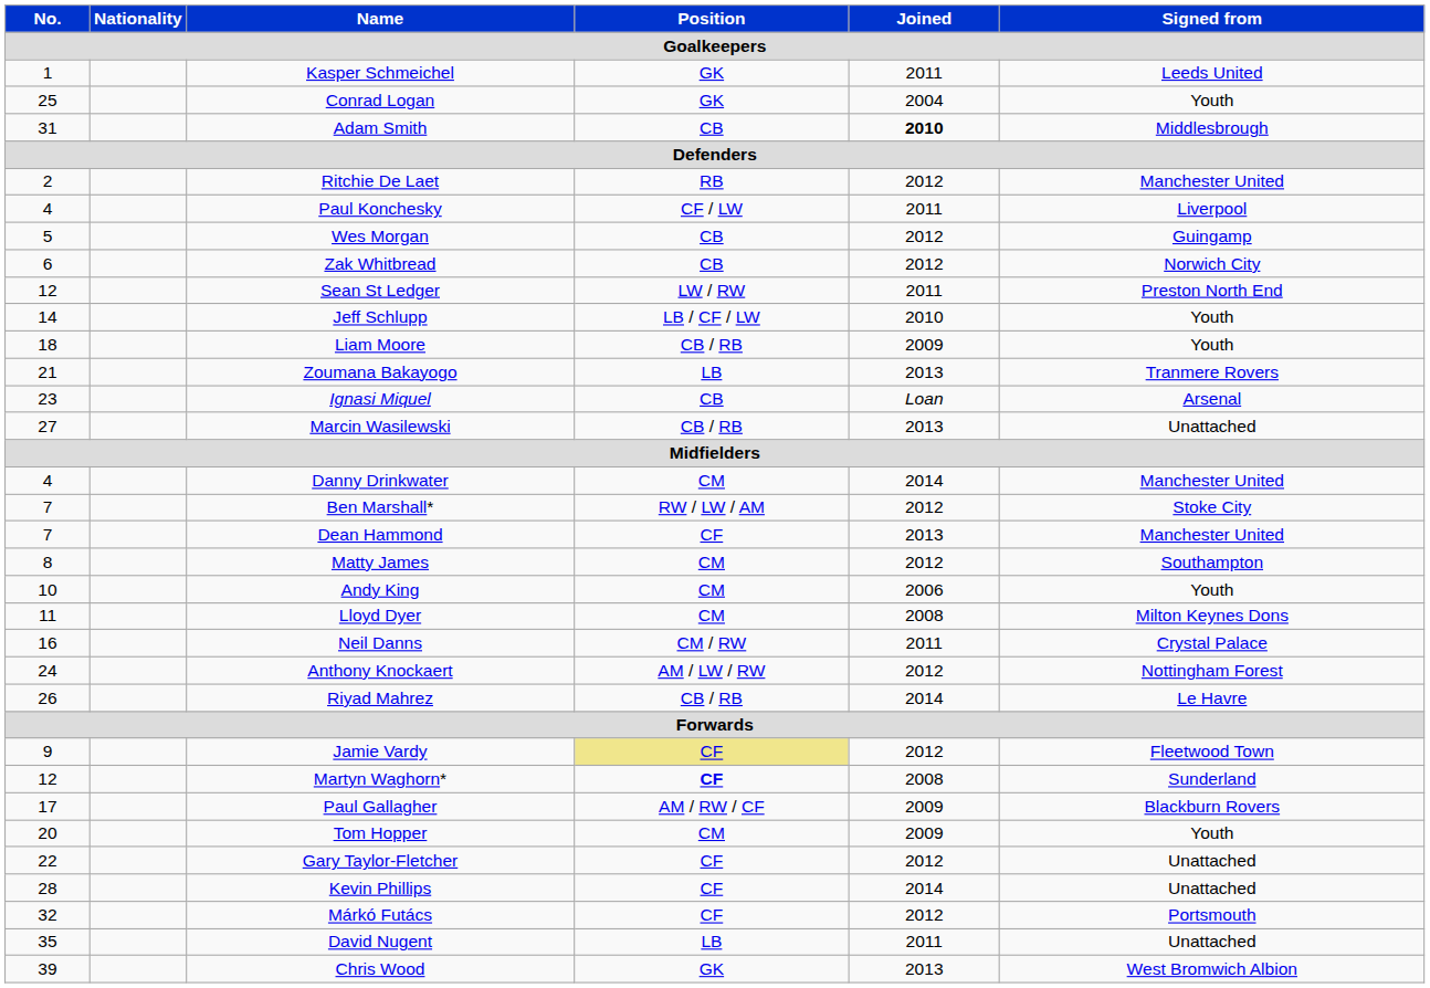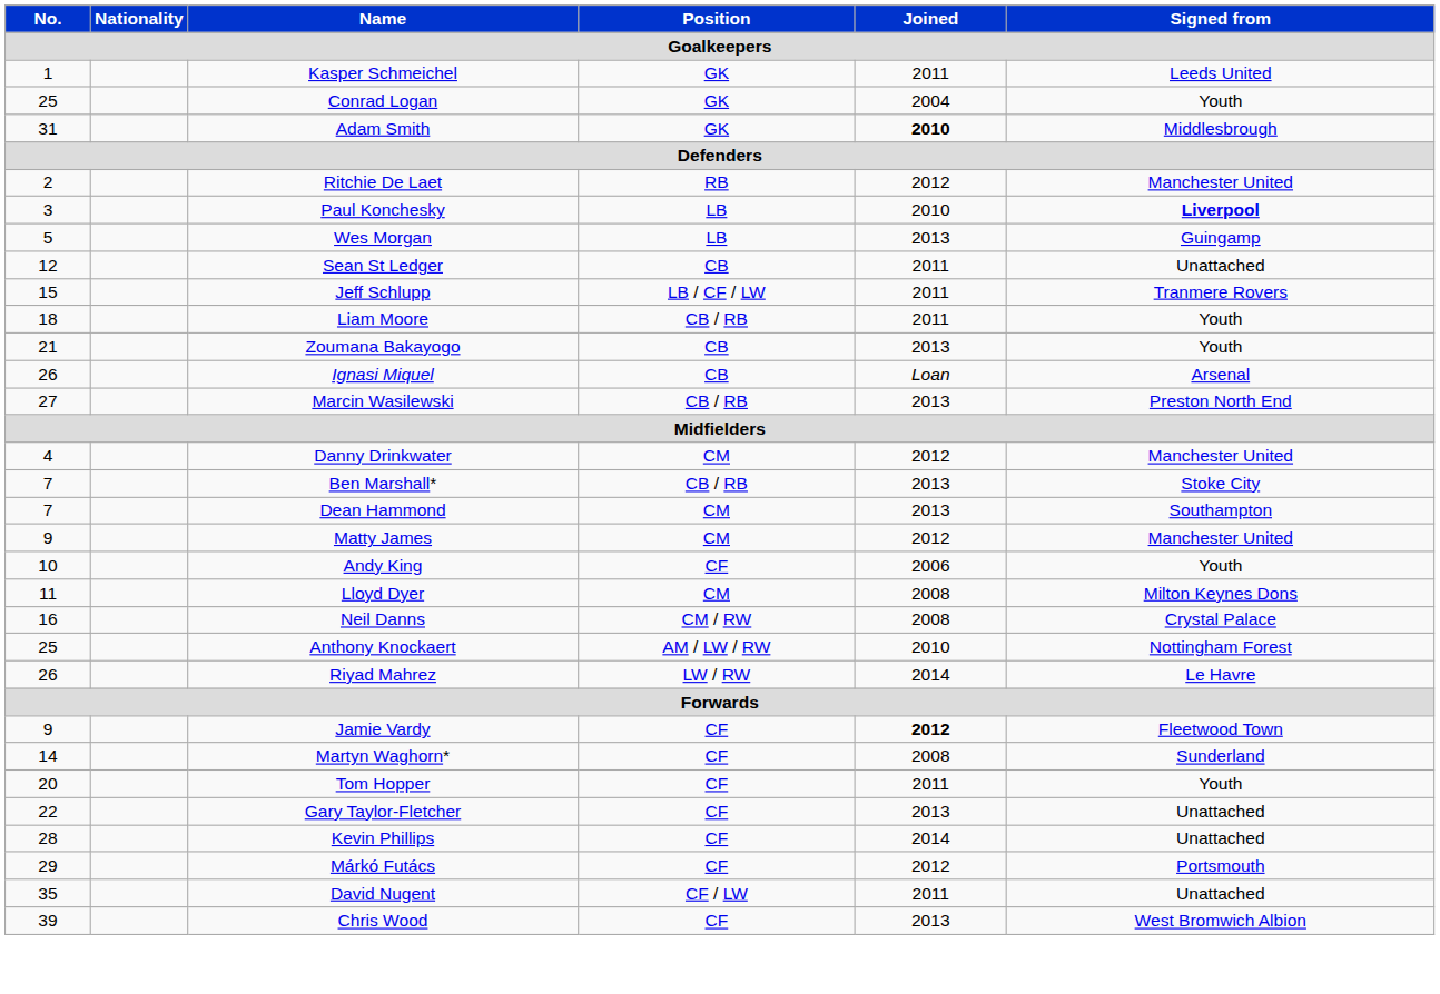Adam Smith | Position: CB -> GK
Paul Konchesky | No.: 4 -> 3
Paul Konchesky | Position: CF / LW -> LB
Paul Konchesky | Joined: 2011 -> 2010
Paul Konchesky | Signed from: normal -> bold
Wes Morgan | Position: CB -> LB
Wes Morgan | Joined: 2012 -> 2013
- row: 6 | Zak Whitbread | CB | 2012 | Norwich City
Sean St Ledger | Position: LW / RW -> CB
Sean St Ledger | Signed from: Preston North End -> Unattached
Jeff Schlupp | No.: 14 -> 15
Jeff Schlupp | Joined: 2010 -> 2011
Jeff Schlupp | Signed from: Youth -> Tranmere Rovers
Liam Moore | Joined: 2009 -> 2011
Zoumana Bakayogo | Position: LB -> CB
Zoumana Bakayogo | Signed from: Tranmere Rovers -> Youth
Ignasi Miquel | No.: 23 -> 26
Marcin Wasilewski | Signed from: Unattached -> Preston North End
Danny Drinkwater | Joined: 2014 -> 2012
Ben Marshall* | Position: RW / LW / AM -> CB / RB
Ben Marshall* | Joined: 2012 -> 2013
Dean Hammond | Position: CF -> CM
Dean Hammond | Signed from: Manchester United -> Southampton
Matty James | No.: 8 -> 9
Matty James | Signed from: Southampton -> Manchester United
Andy King | Position: CM -> CF
Neil Danns | Joined: 2011 -> 2008
Anthony Knockaert | No.: 24 -> 25
Anthony Knockaert | Joined: 2012 -> 2010
Riyad Mahrez | Position: CB / RB -> LW / RW
Jamie Vardy | Position: khaki background -> no background
Jamie Vardy | Joined: normal -> bold
Martyn Waghorn* | No.: 12 -> 14
Martyn Waghorn* | Position: bold -> normal
- row: 17 | Paul Gallagher | AM / RW / CF | 2009 | Blackburn Rovers
Tom Hopper | Position: CM -> CF
Tom Hopper | Joined: 2009 -> 2011
Gary Taylor-Fletcher | Joined: 2012 -> 2013
Márkó Futács | No.: 32 -> 29
David Nugent | Position: LB -> CF / LW
Chris Wood | Position: GK -> CF
